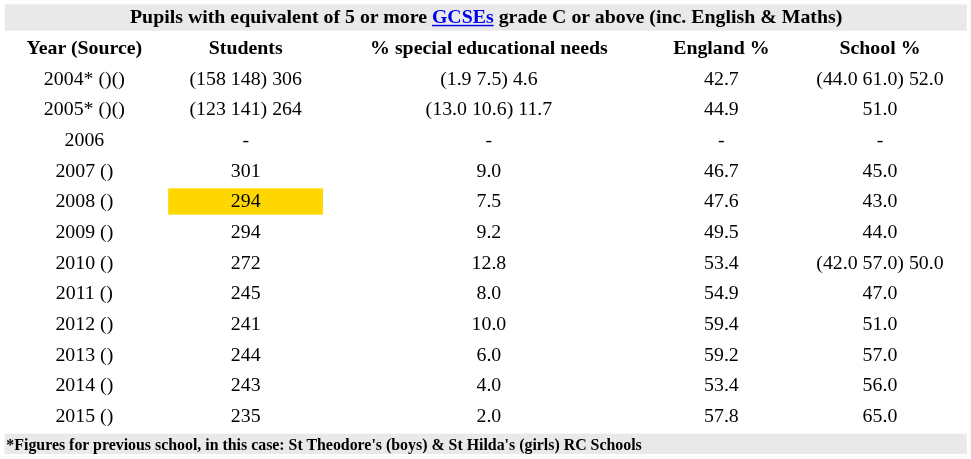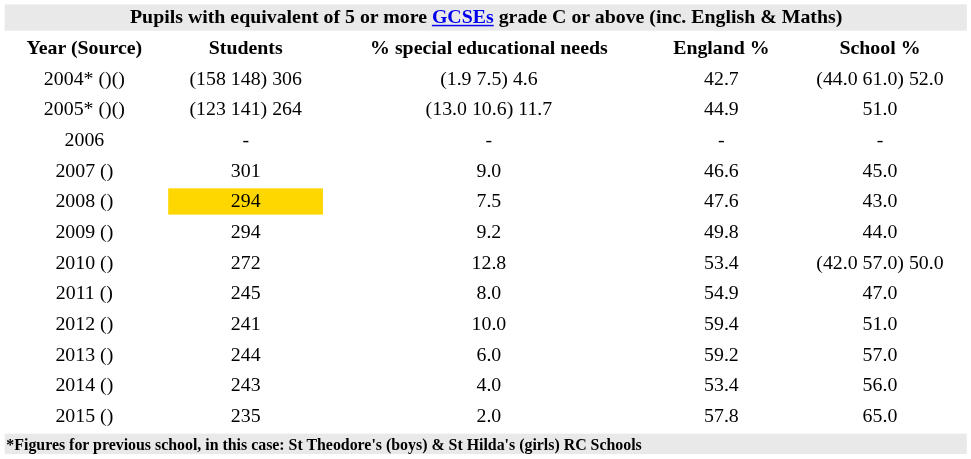2007 () | England %: 46.7 -> 46.6
2009 () | England %: 49.5 -> 49.8
